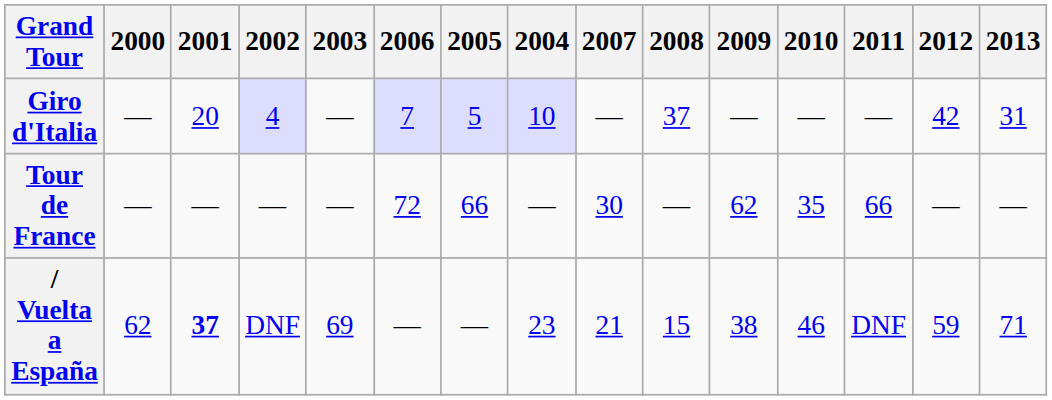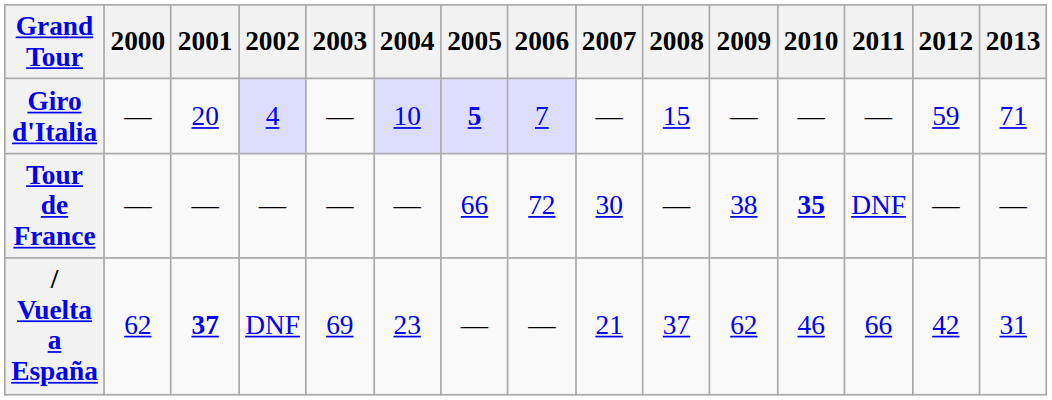columns swapped: 2004 <-> 2006
Giro d'Italia | 2005: normal -> bold
Giro d'Italia | 2008: 37 -> 15
Giro d'Italia | 2012: 42 -> 59
Giro d'Italia | 2013: 31 -> 71
Tour de France | 2009: 62 -> 38
Tour de France | 2010: normal -> bold
Tour de France | 2011: 66 -> DNF
/ Vuelta a España | 2008: 15 -> 37
/ Vuelta a España | 2009: 38 -> 62
/ Vuelta a España | 2011: DNF -> 66
/ Vuelta a España | 2012: 59 -> 42
/ Vuelta a España | 2013: 71 -> 31
